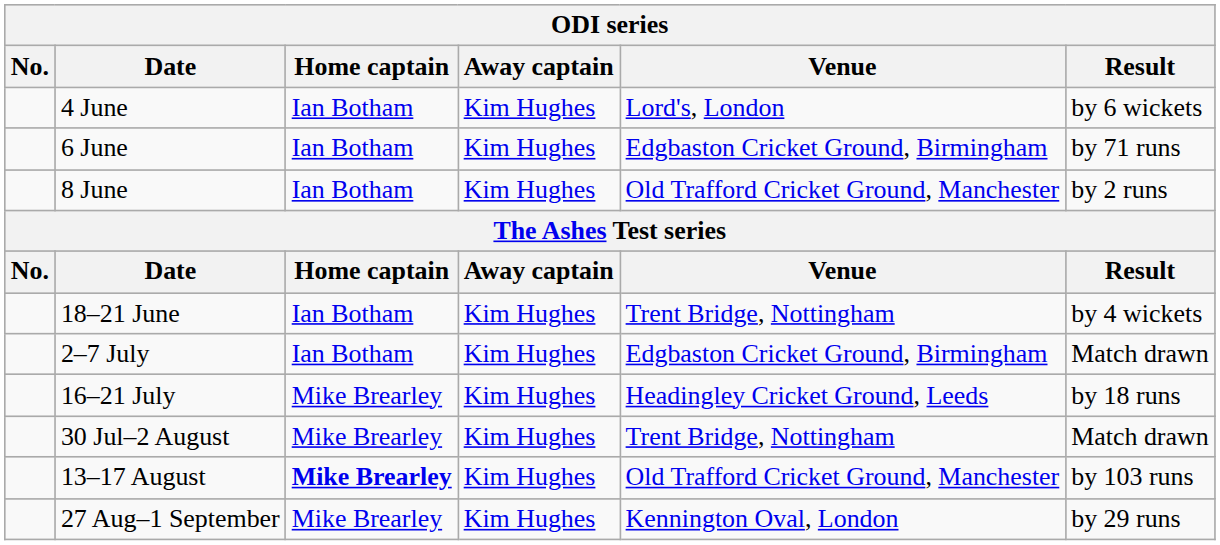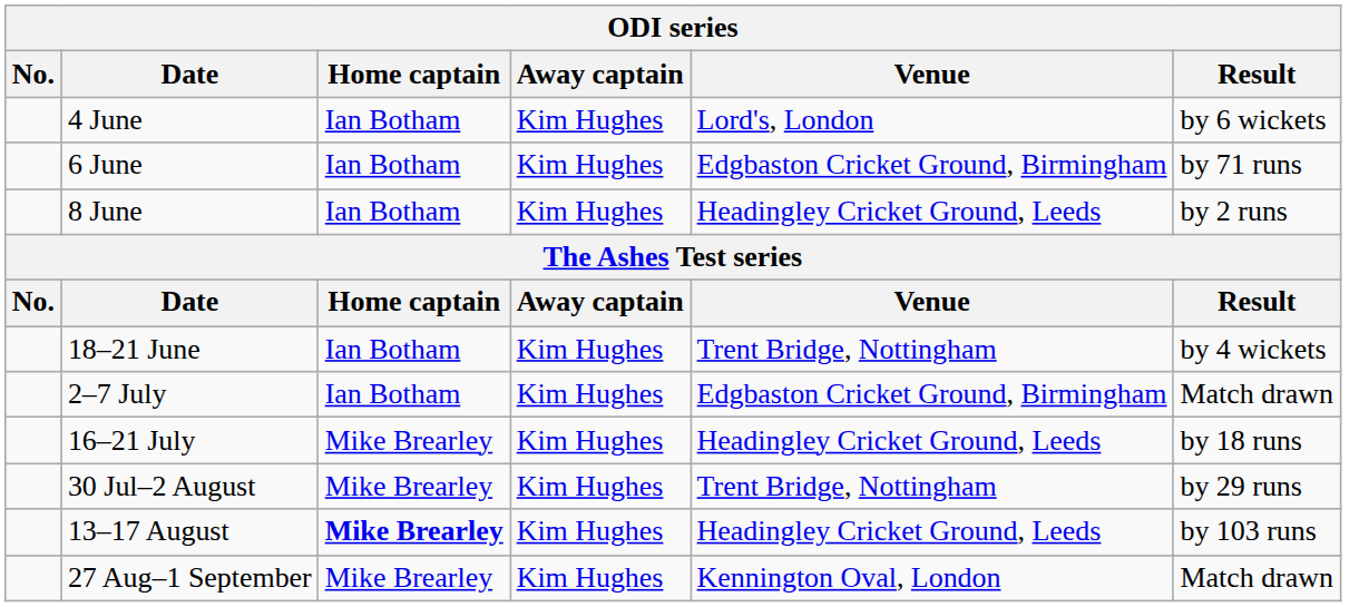8 June | Venue: Old Trafford Cricket Ground, Manchester -> Headingley Cricket Ground, Leeds
30 Jul–2 August | Result: Match drawn -> by 29 runs
13–17 August | Venue: Old Trafford Cricket Ground, Manchester -> Headingley Cricket Ground, Leeds
27 Aug–1 September | Result: by 29 runs -> Match drawn
